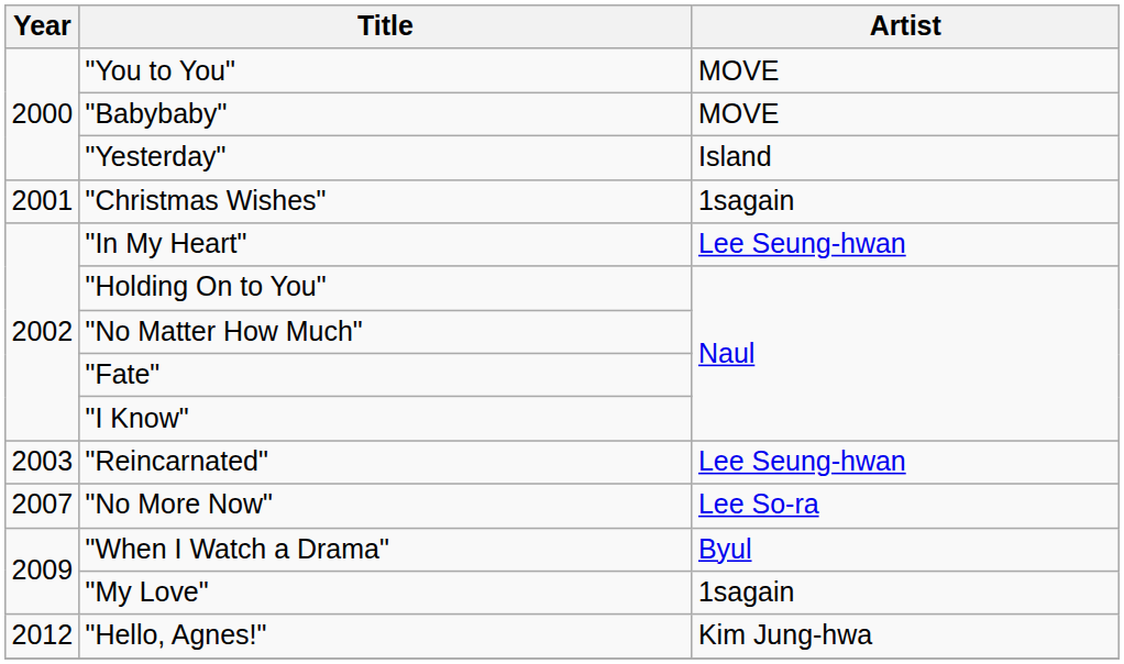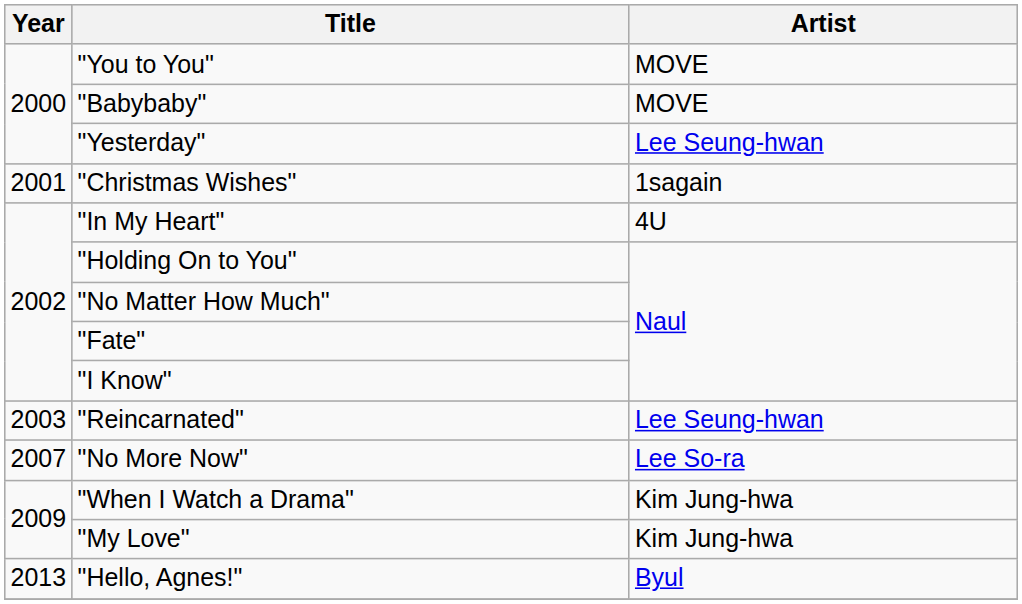"Yesterday" | Artist: Island -> Lee Seung-hwan
"In My Heart" | Artist: Lee Seung-hwan -> 4U
"When I Watch a Drama" | Artist: Byul -> Kim Jung-hwa
"My Love" | Artist: 1sagain -> Kim Jung-hwa
"Hello, Agnes!" | Year: 2012 -> 2013
"Hello, Agnes!" | Artist: Kim Jung-hwa -> Byul
